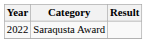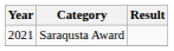Saraqusta Award | Year: 2022 -> 2021
